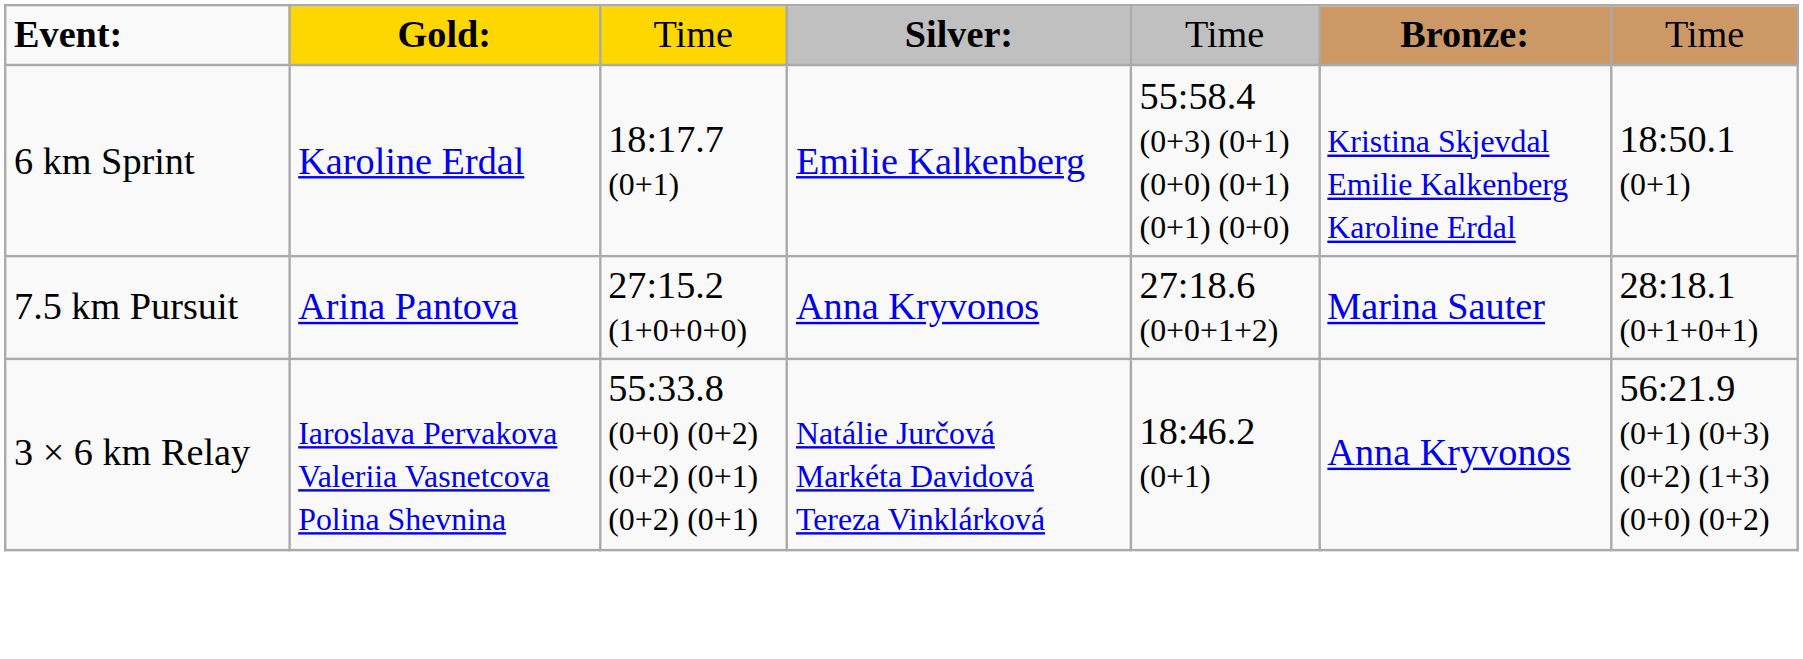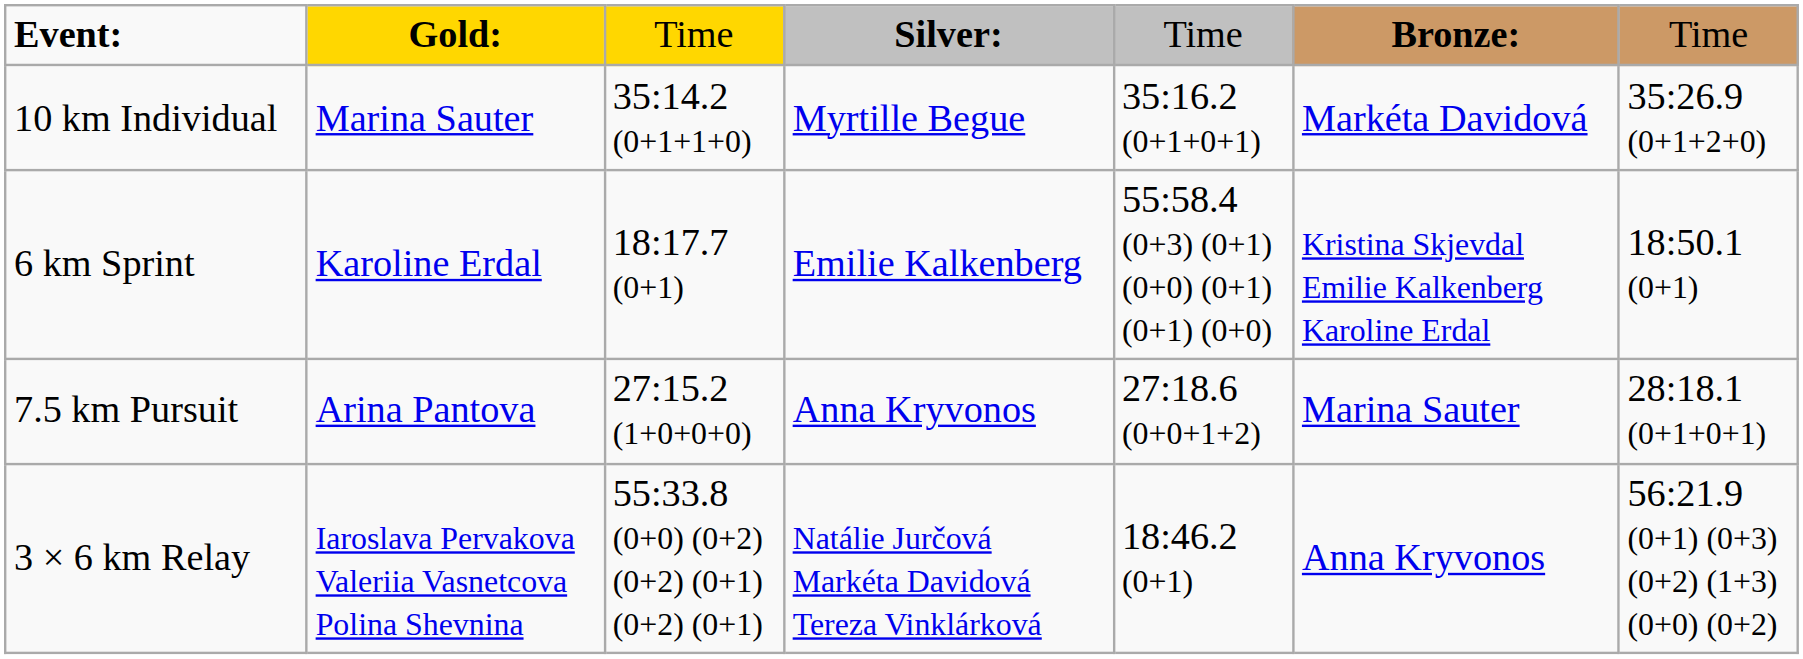+ row: 10 km Individual | Marina Sauter | 35:14.2 (0+1+1+0) | Myrtille Begue | 35:16.2 (0+1+0+1) | Markéta Davidová | 35:26.9 (0+1+2+0)
